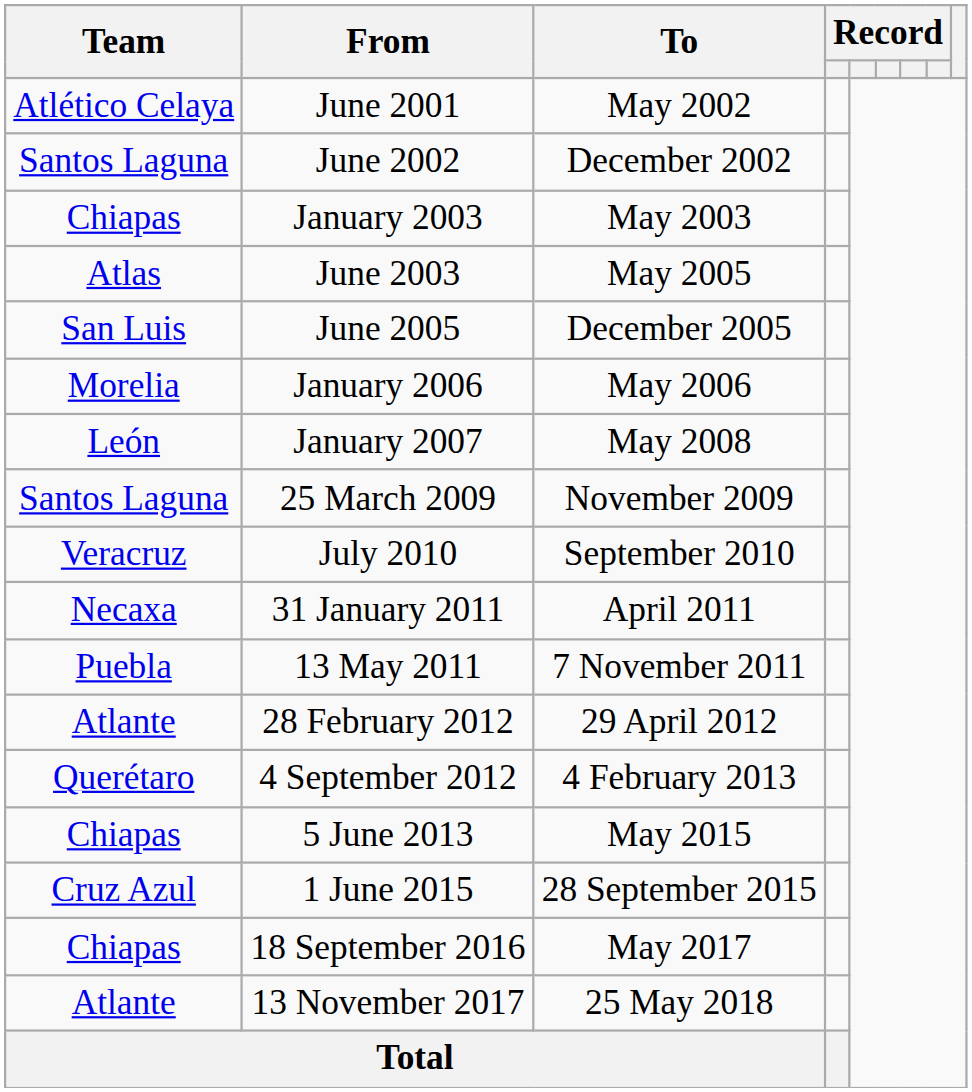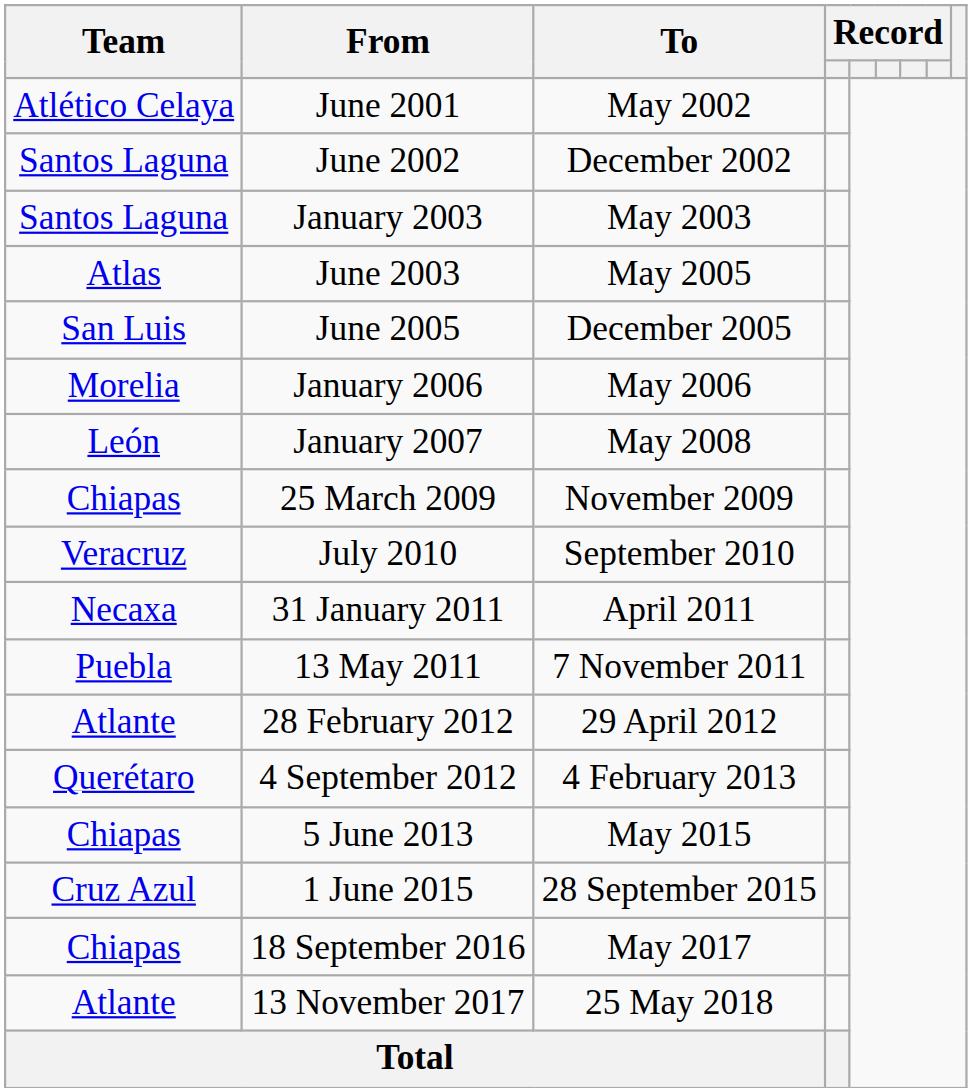January 2003 | Team: Chiapas -> Santos Laguna
25 March 2009 | Team: Santos Laguna -> Chiapas
